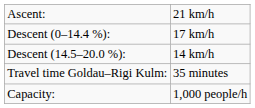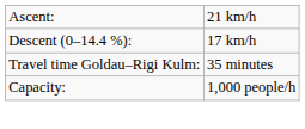- row: Descent (14.5–20.0 %): | 14 km/h
